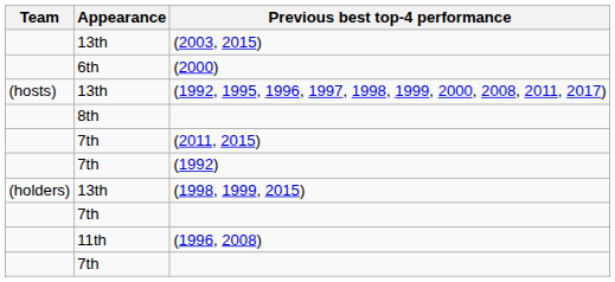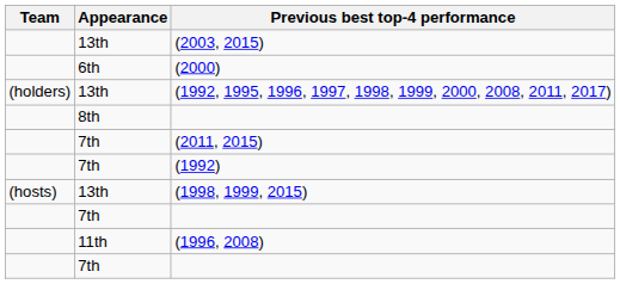(1992, 1995, 1996, 1997, 1998, 1999, 2000, 2008, 2011, 2017) | Team: (hosts) -> (holders)
(1998, 1999, 2015) | Team: (holders) -> (hosts)
